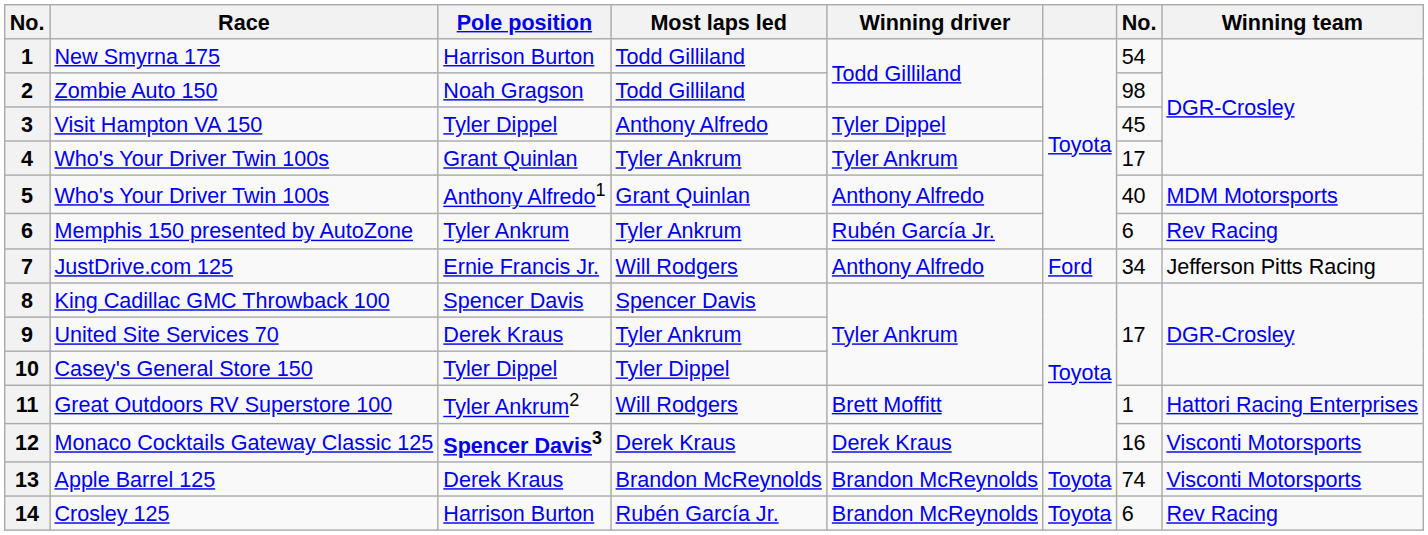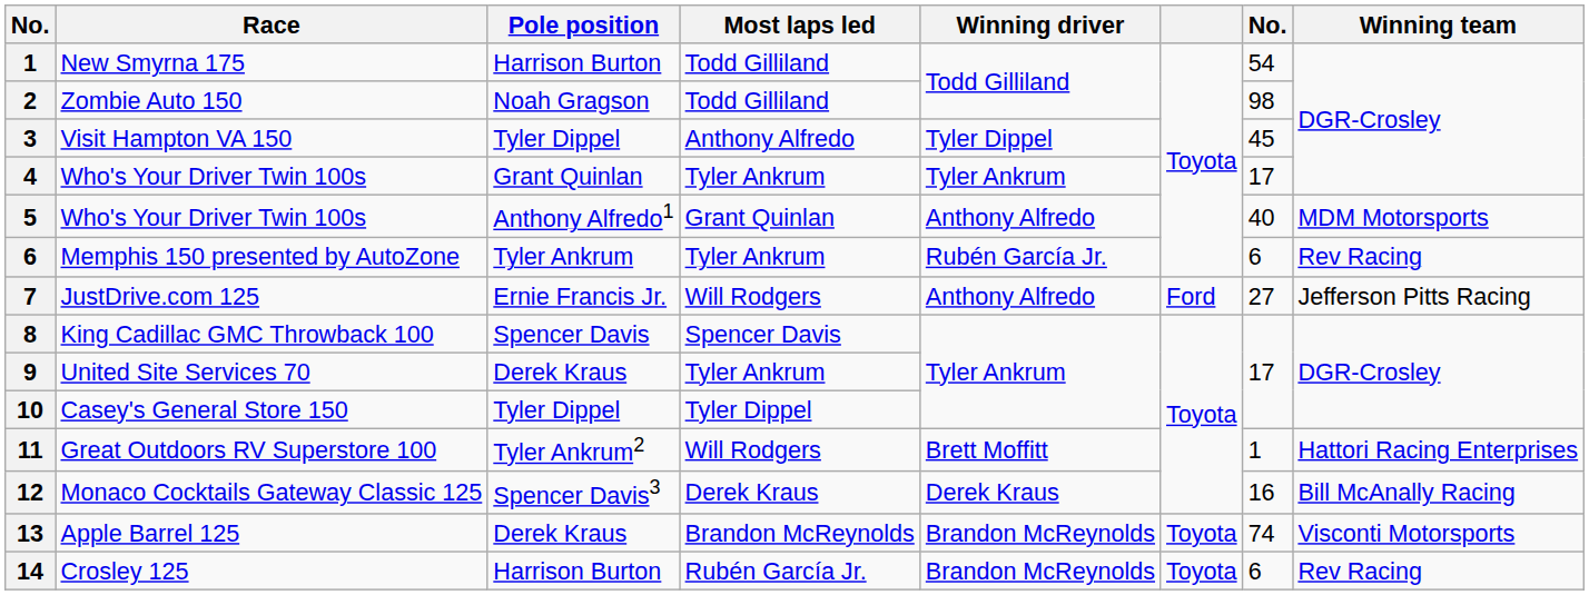JustDrive.com 125 | column 7: 34 -> 27
Monaco Cocktails Gateway Classic 125 | Pole position: bold -> normal
Monaco Cocktails Gateway Classic 125 | Winning team: Visconti Motorsports -> Bill McAnally Racing
